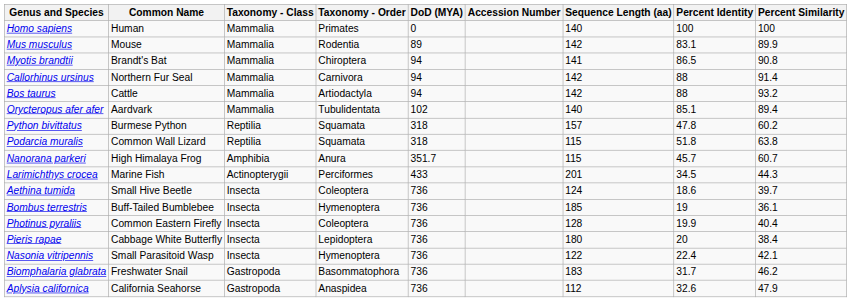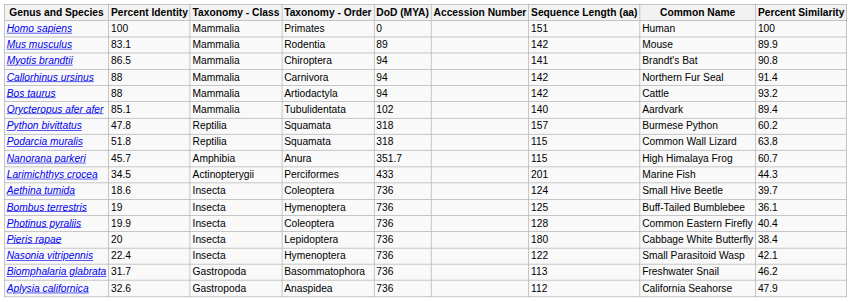columns swapped: Common Name <-> Percent Identity
Homo sapiens | Sequence Length (aa): 140 -> 151
Bombus terrestris | Sequence Length (aa): 185 -> 125
Biomphalaria glabrata | Sequence Length (aa): 183 -> 113
